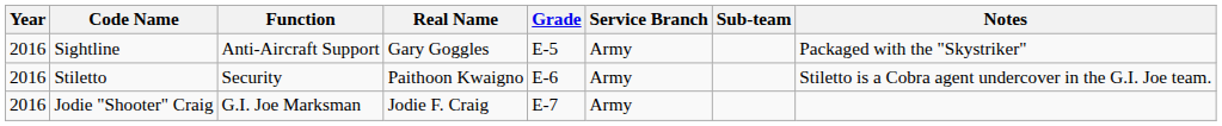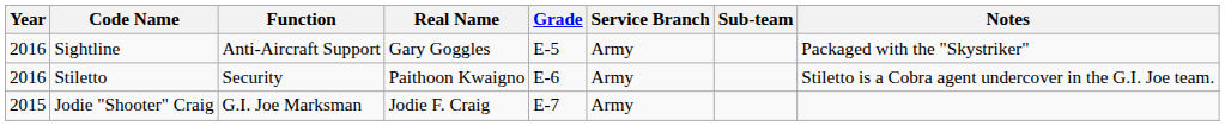Jodie "Shooter" Craig | Year: 2016 -> 2015
